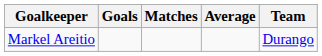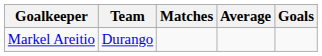columns swapped: Goals <-> Team
